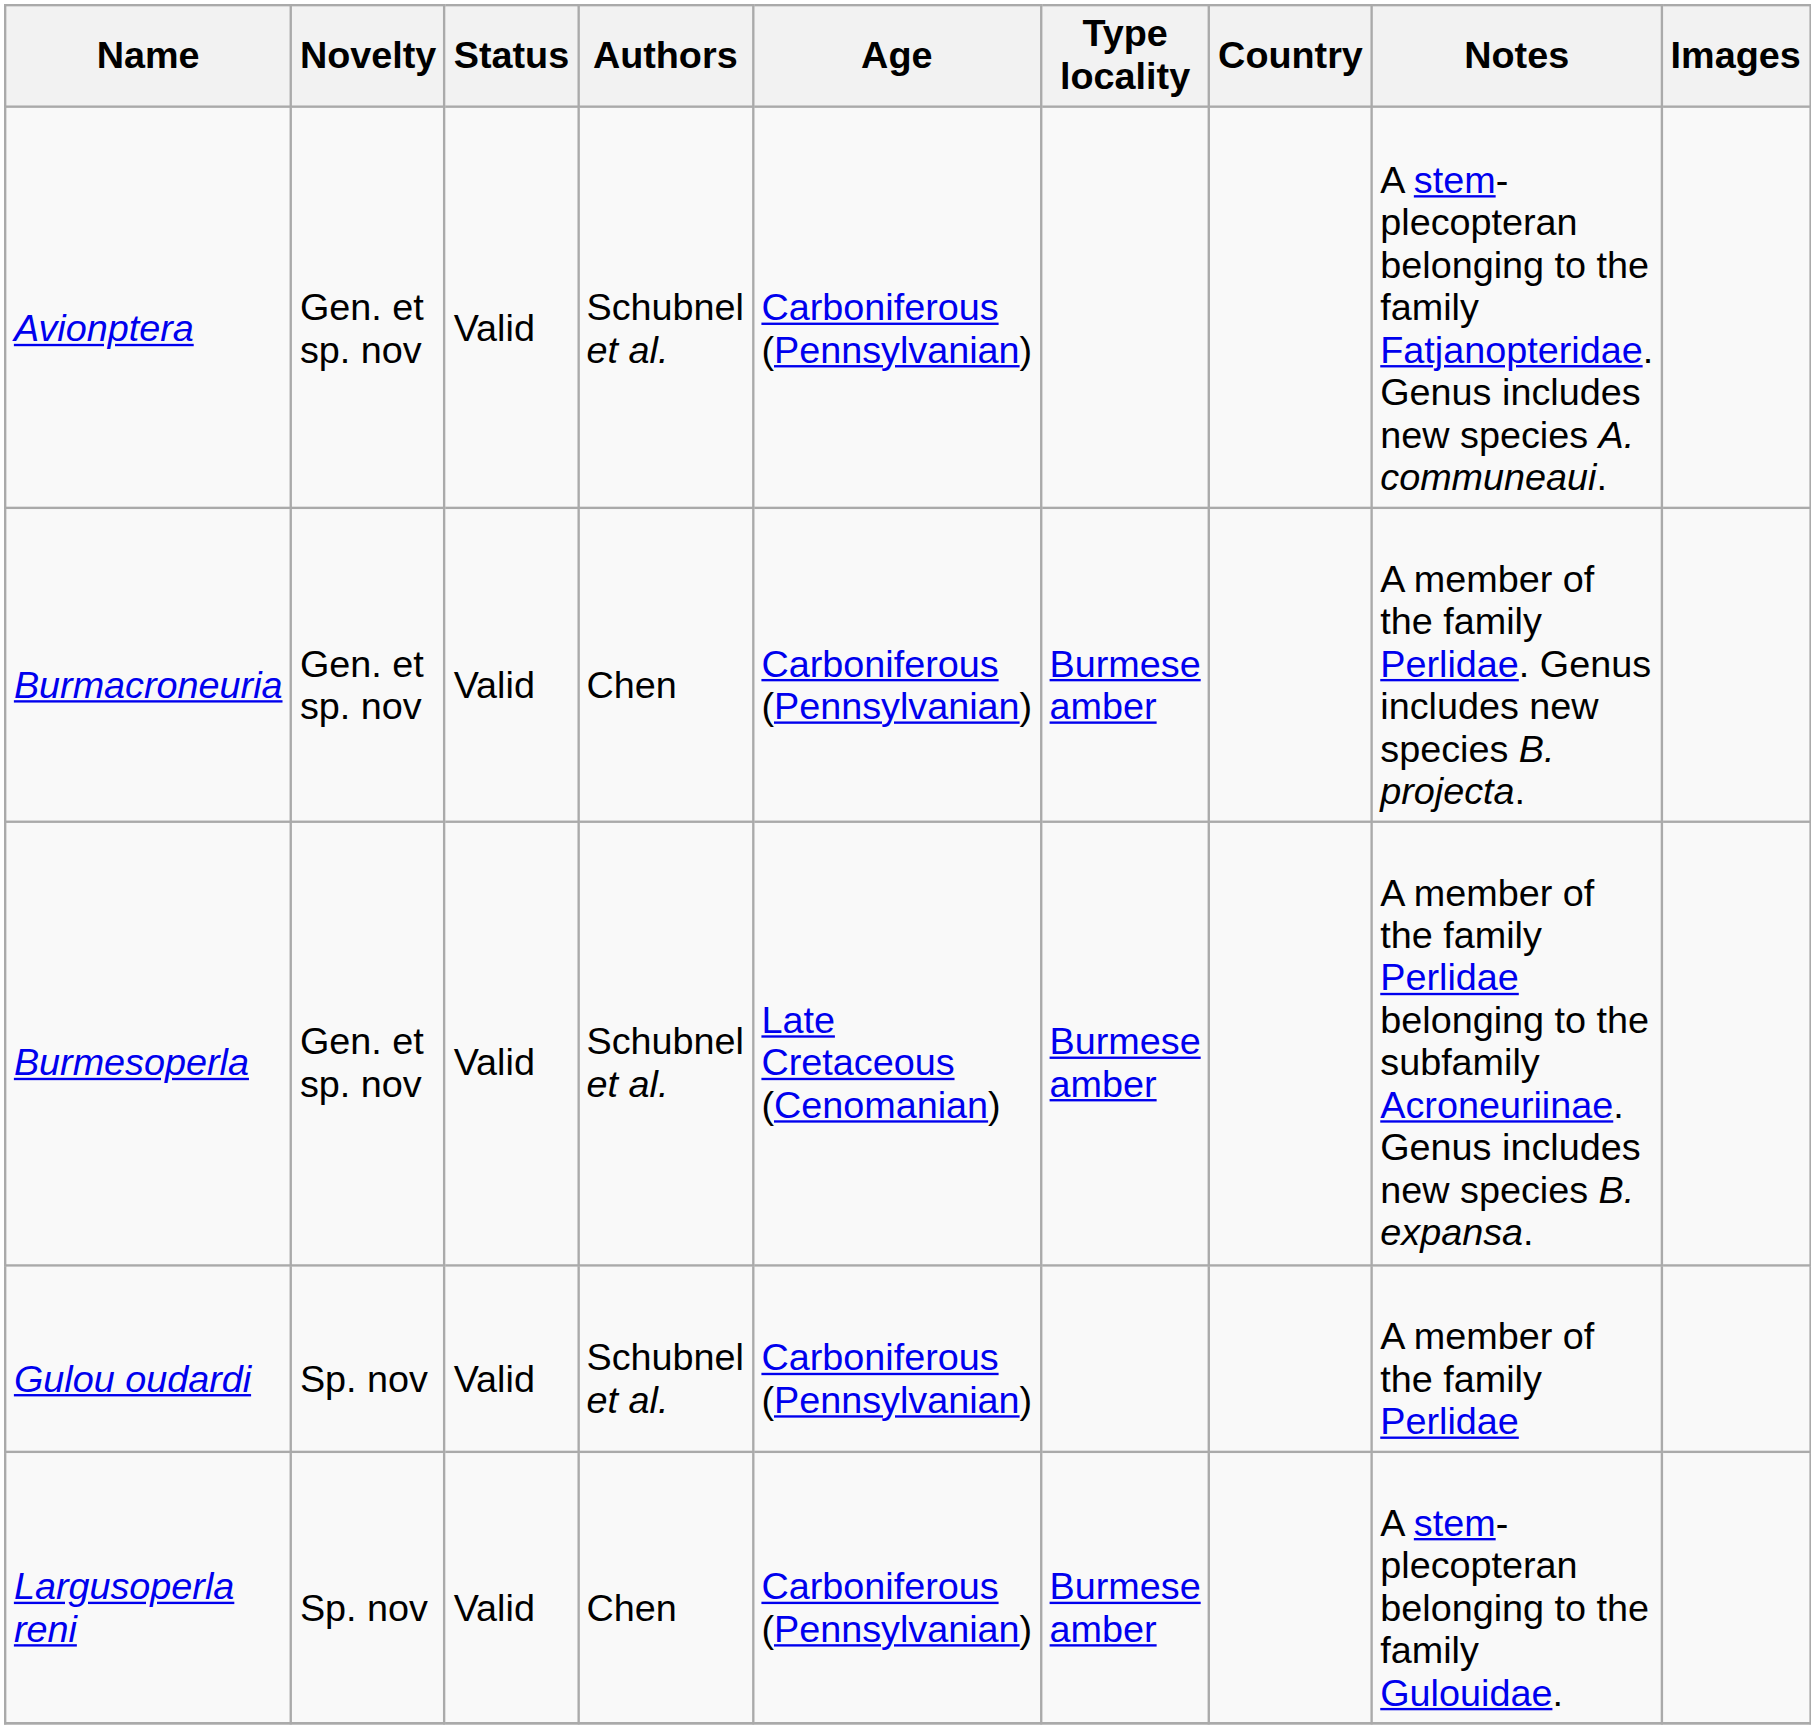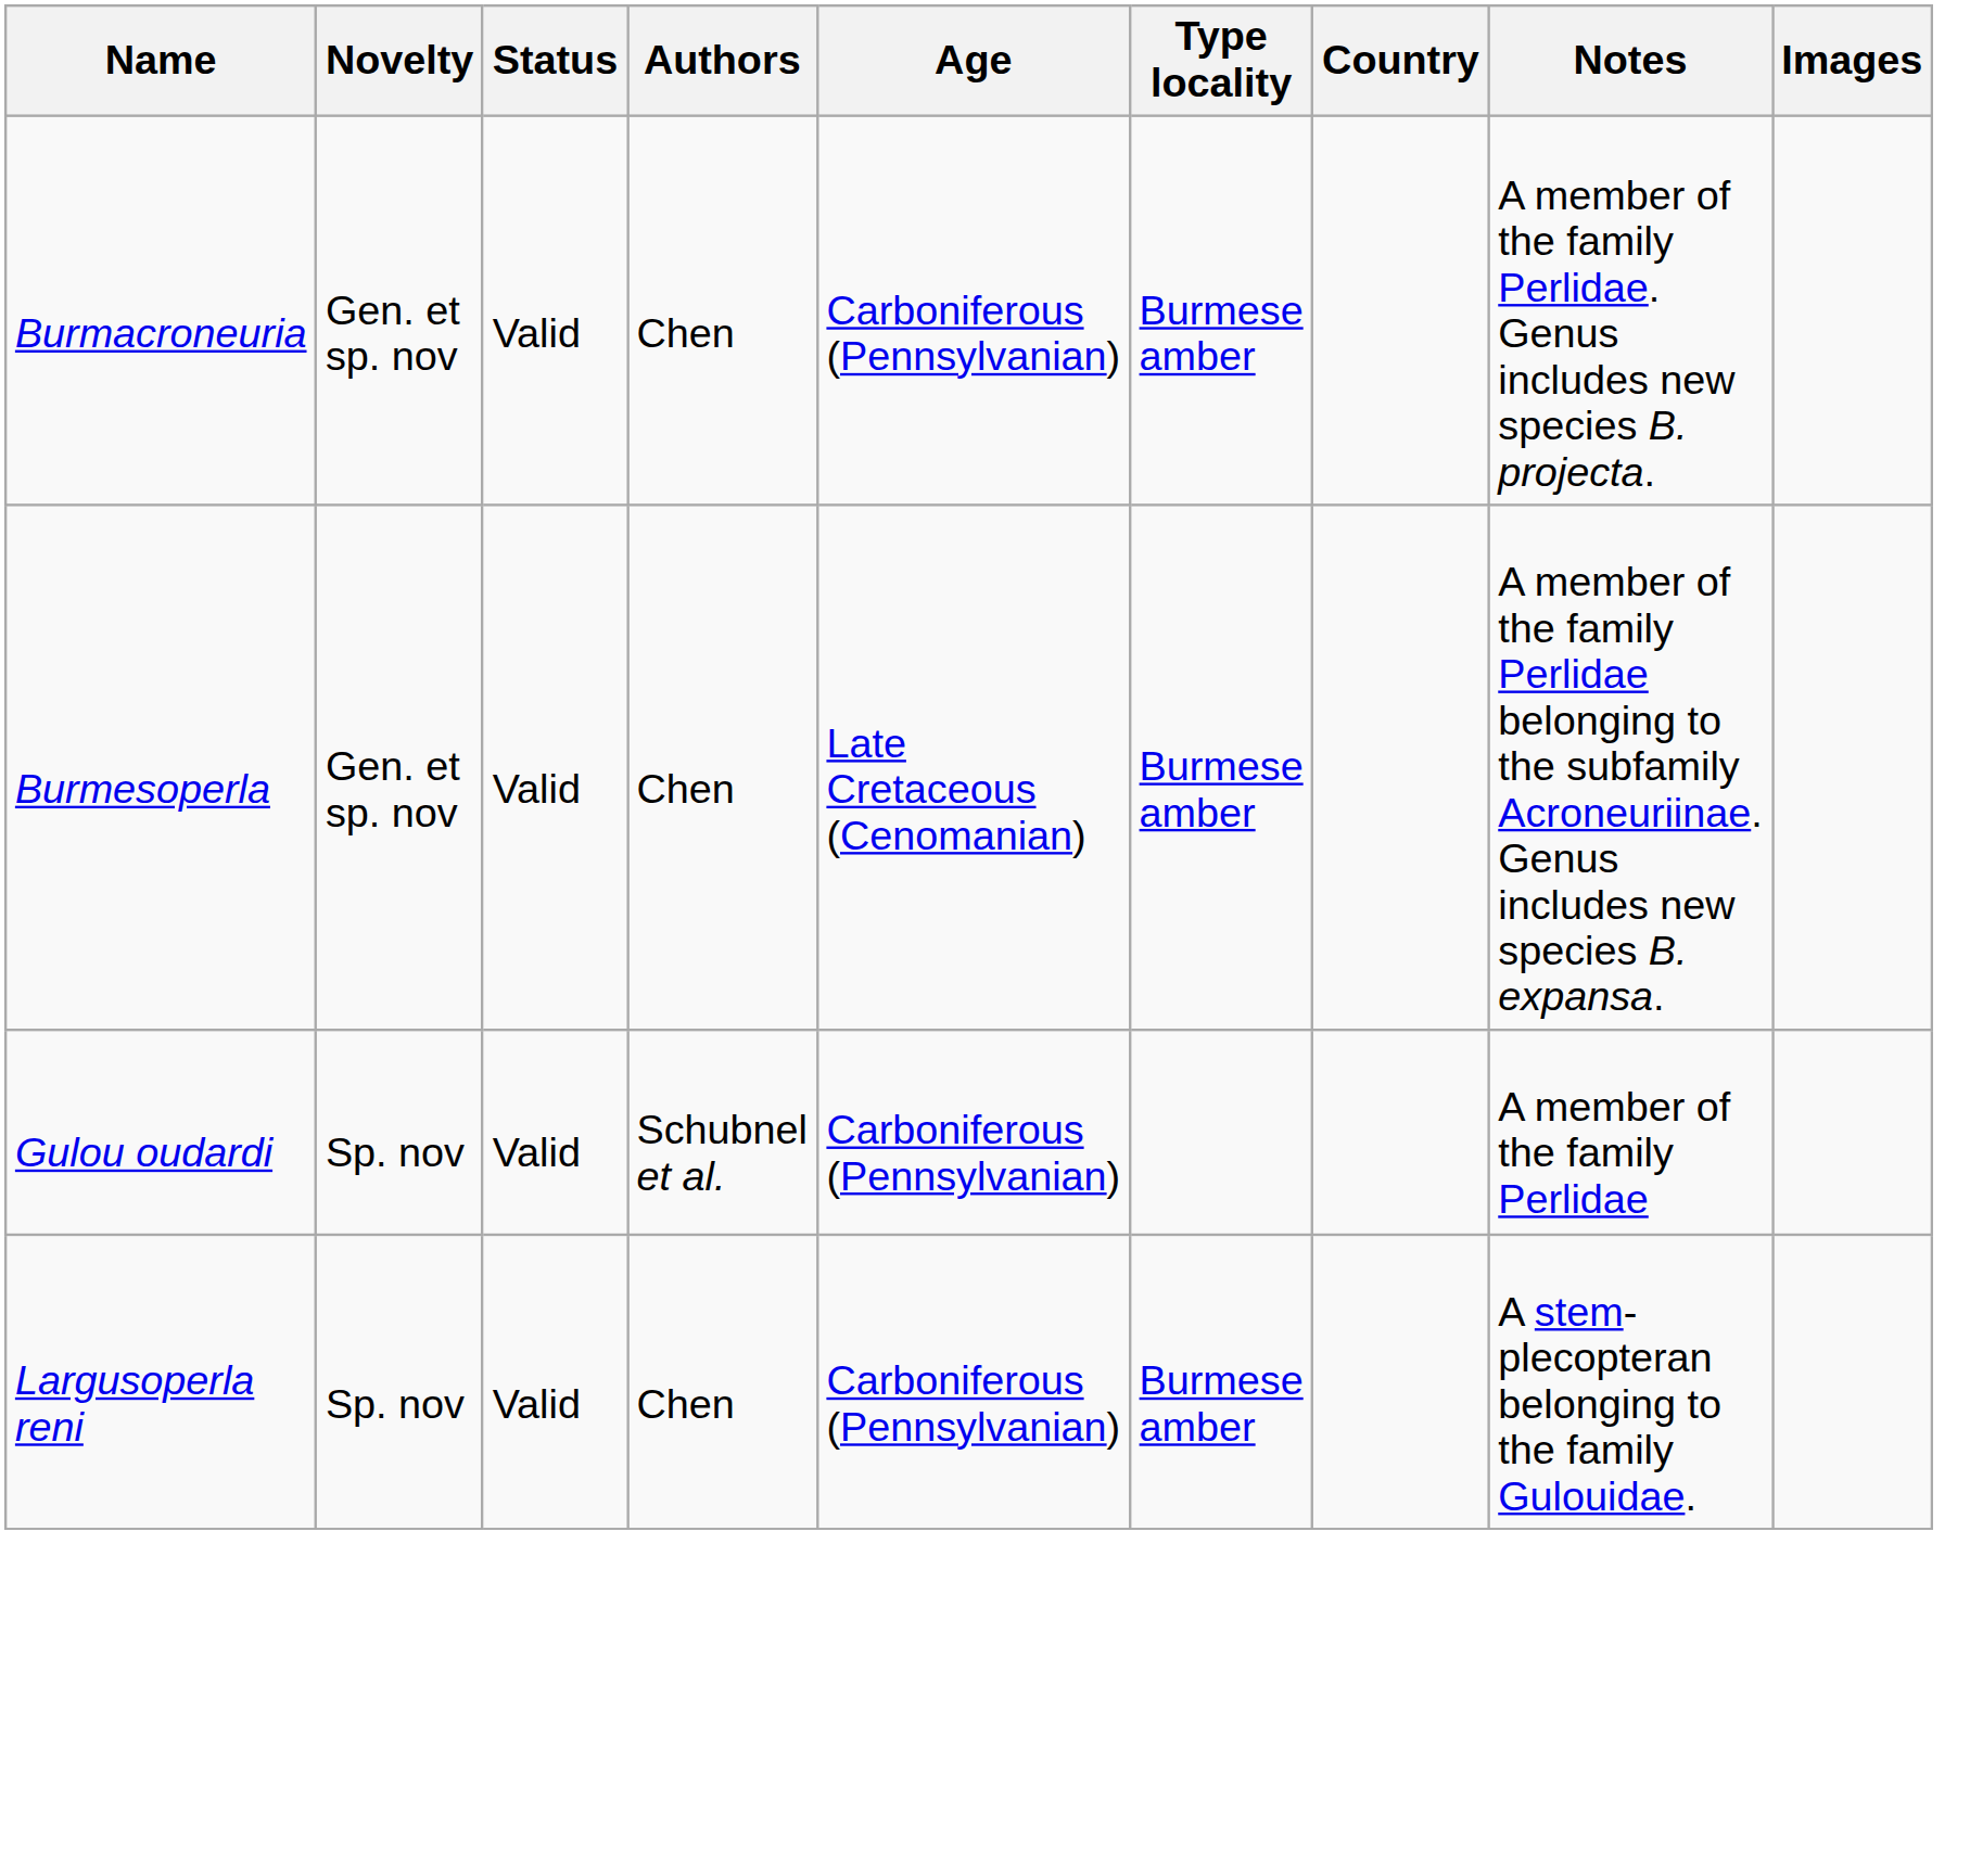- row: Avionptera | Gen. et sp. nov | Valid | Schubnel et al. | Carboniferous (Pennsylvanian) | A stem-plecopteran belonging to the family Fatjanopteridae. Genus includes new species A. communeaui.
Burmesoperla | Authors: Schubnel et al. -> Chen
